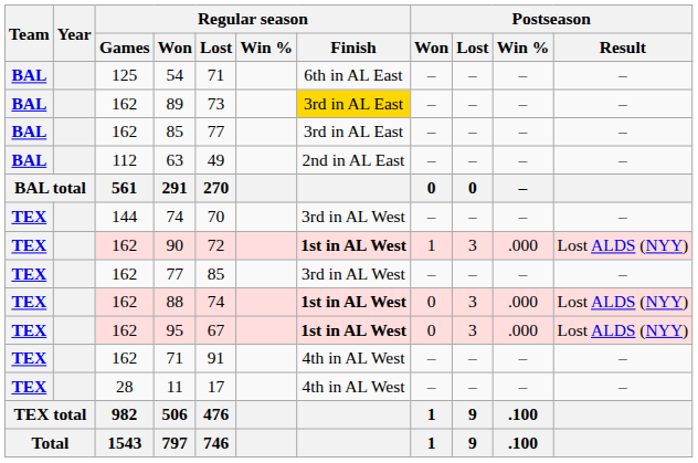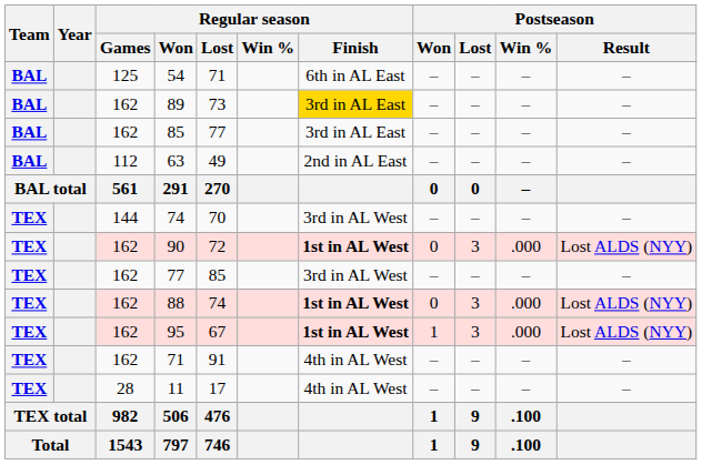90 | Postseason / Won: 1 -> 0
95 | Postseason / Won: 0 -> 1
